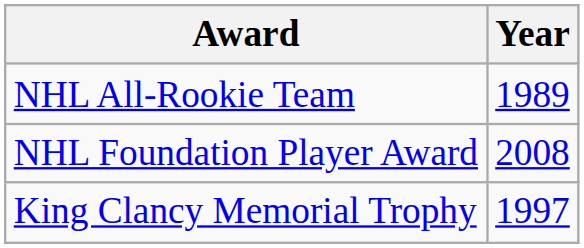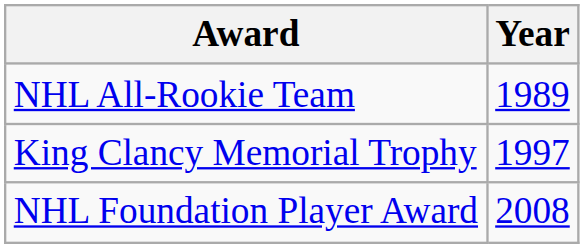rows swapped: King Clancy Memorial Trophy <-> NHL Foundation Player Award
